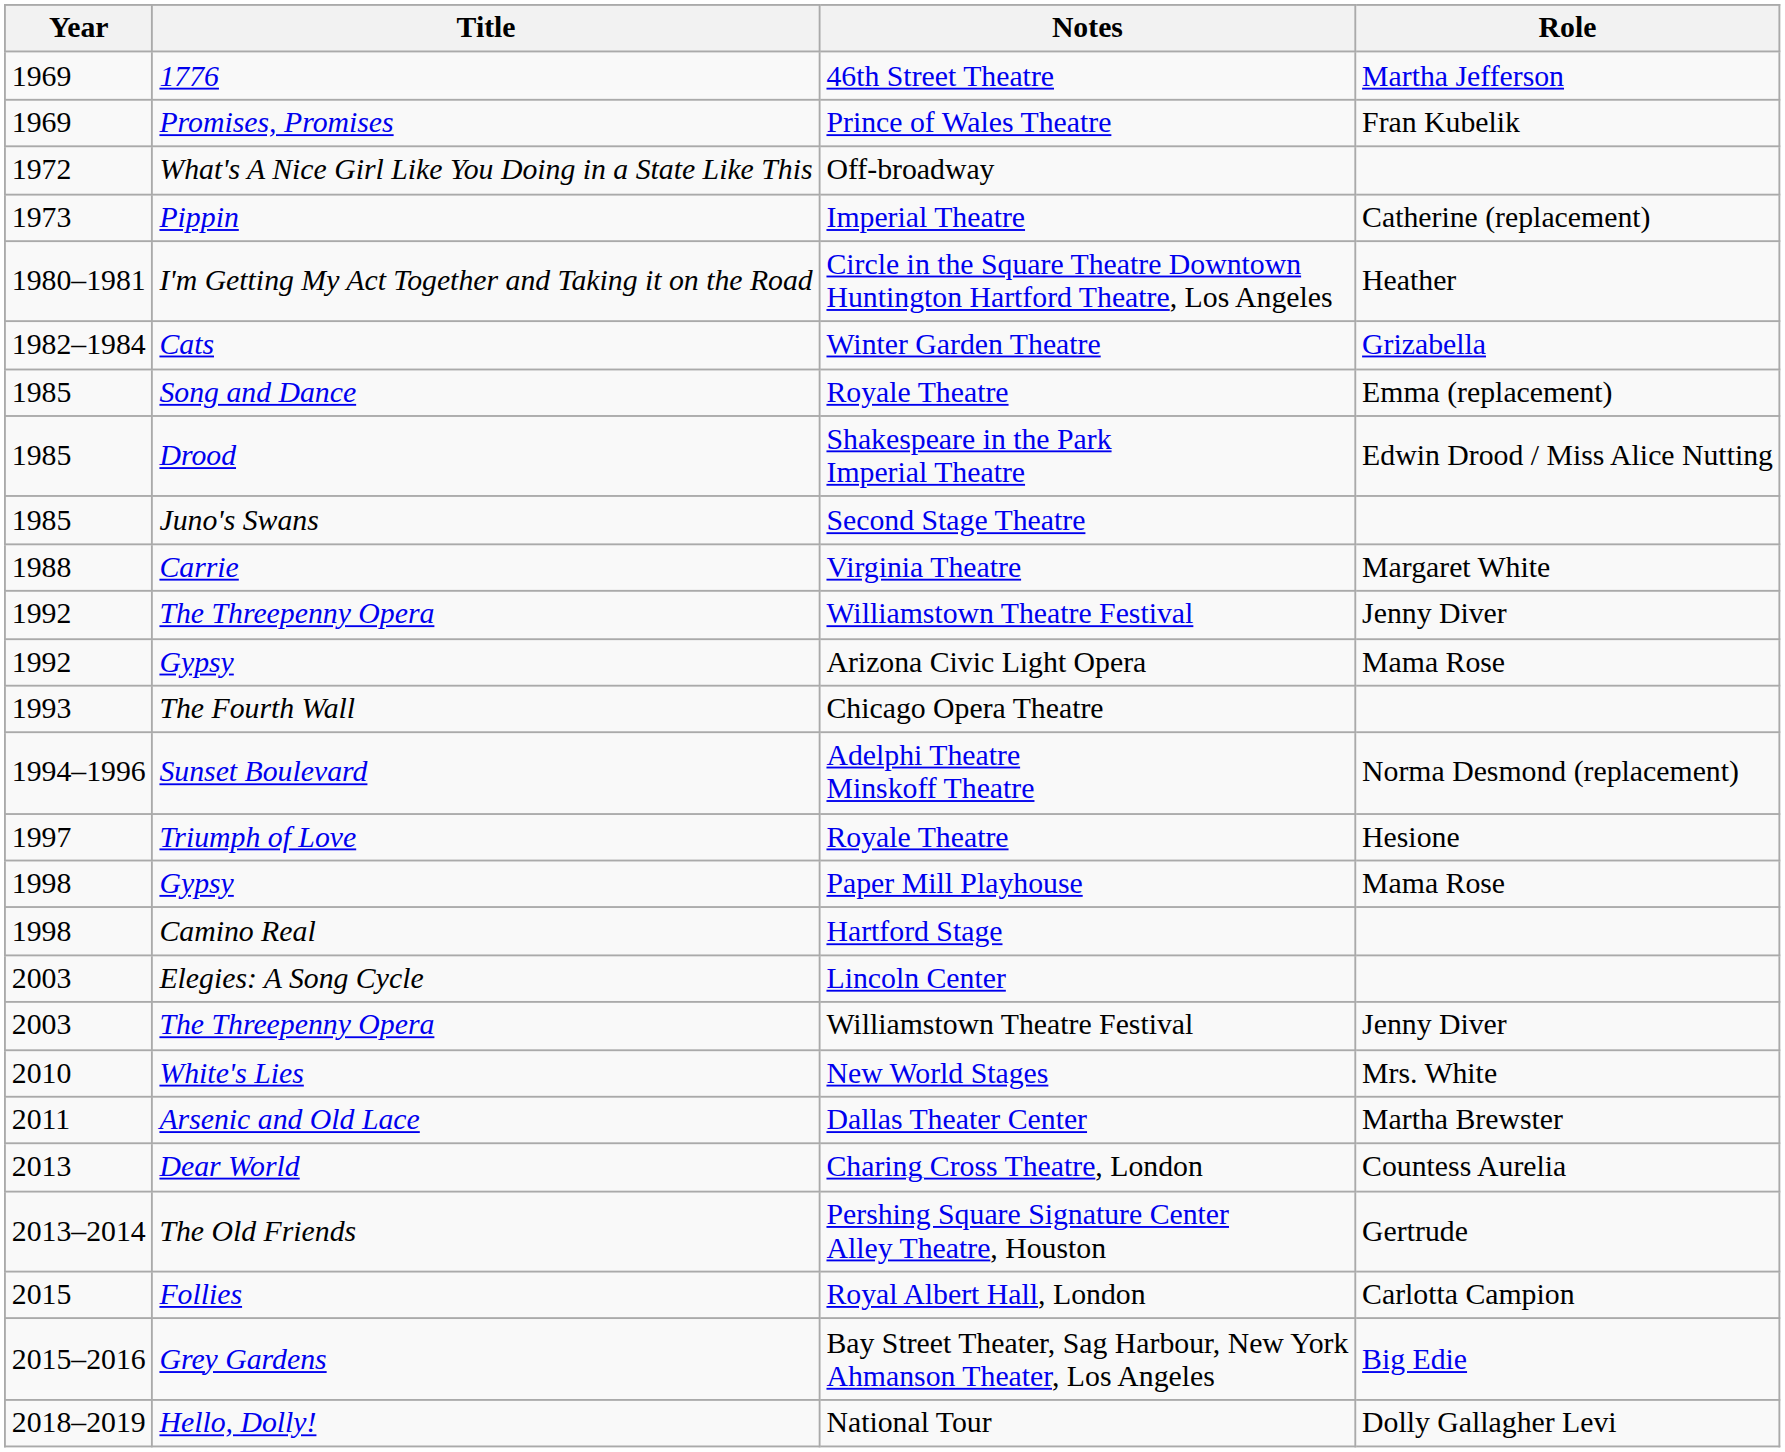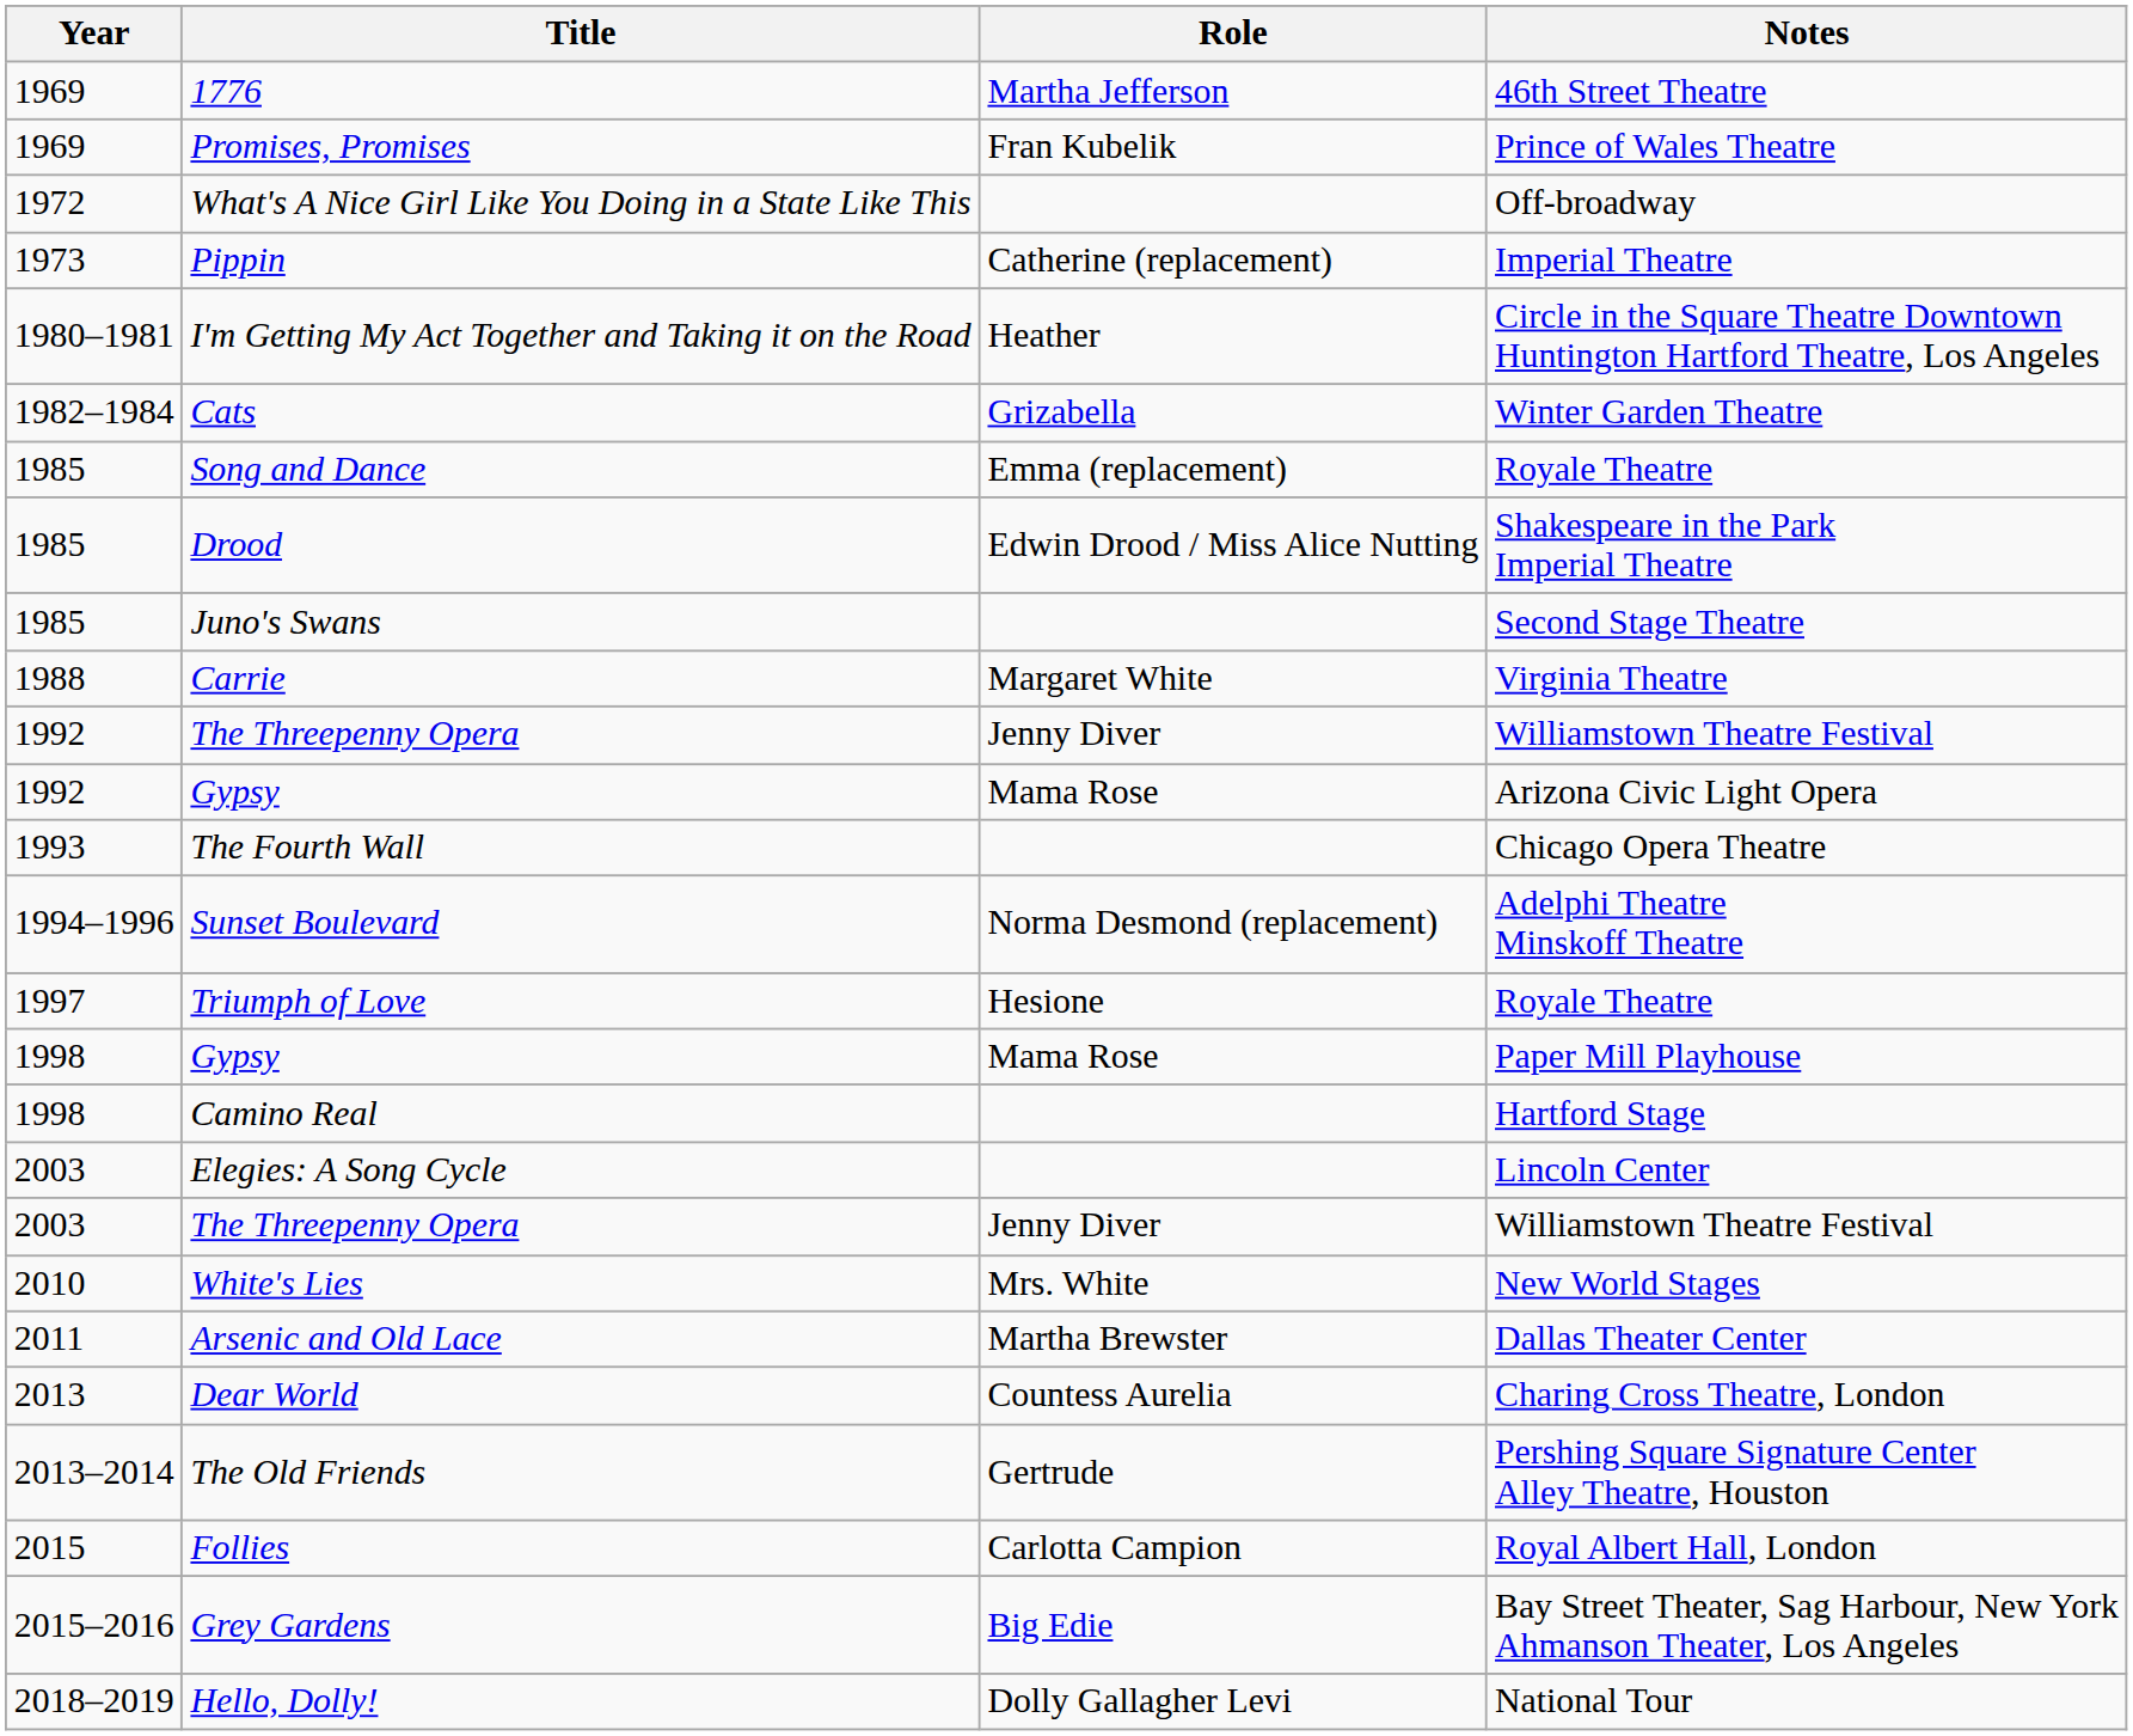columns swapped: Role <-> Notes
